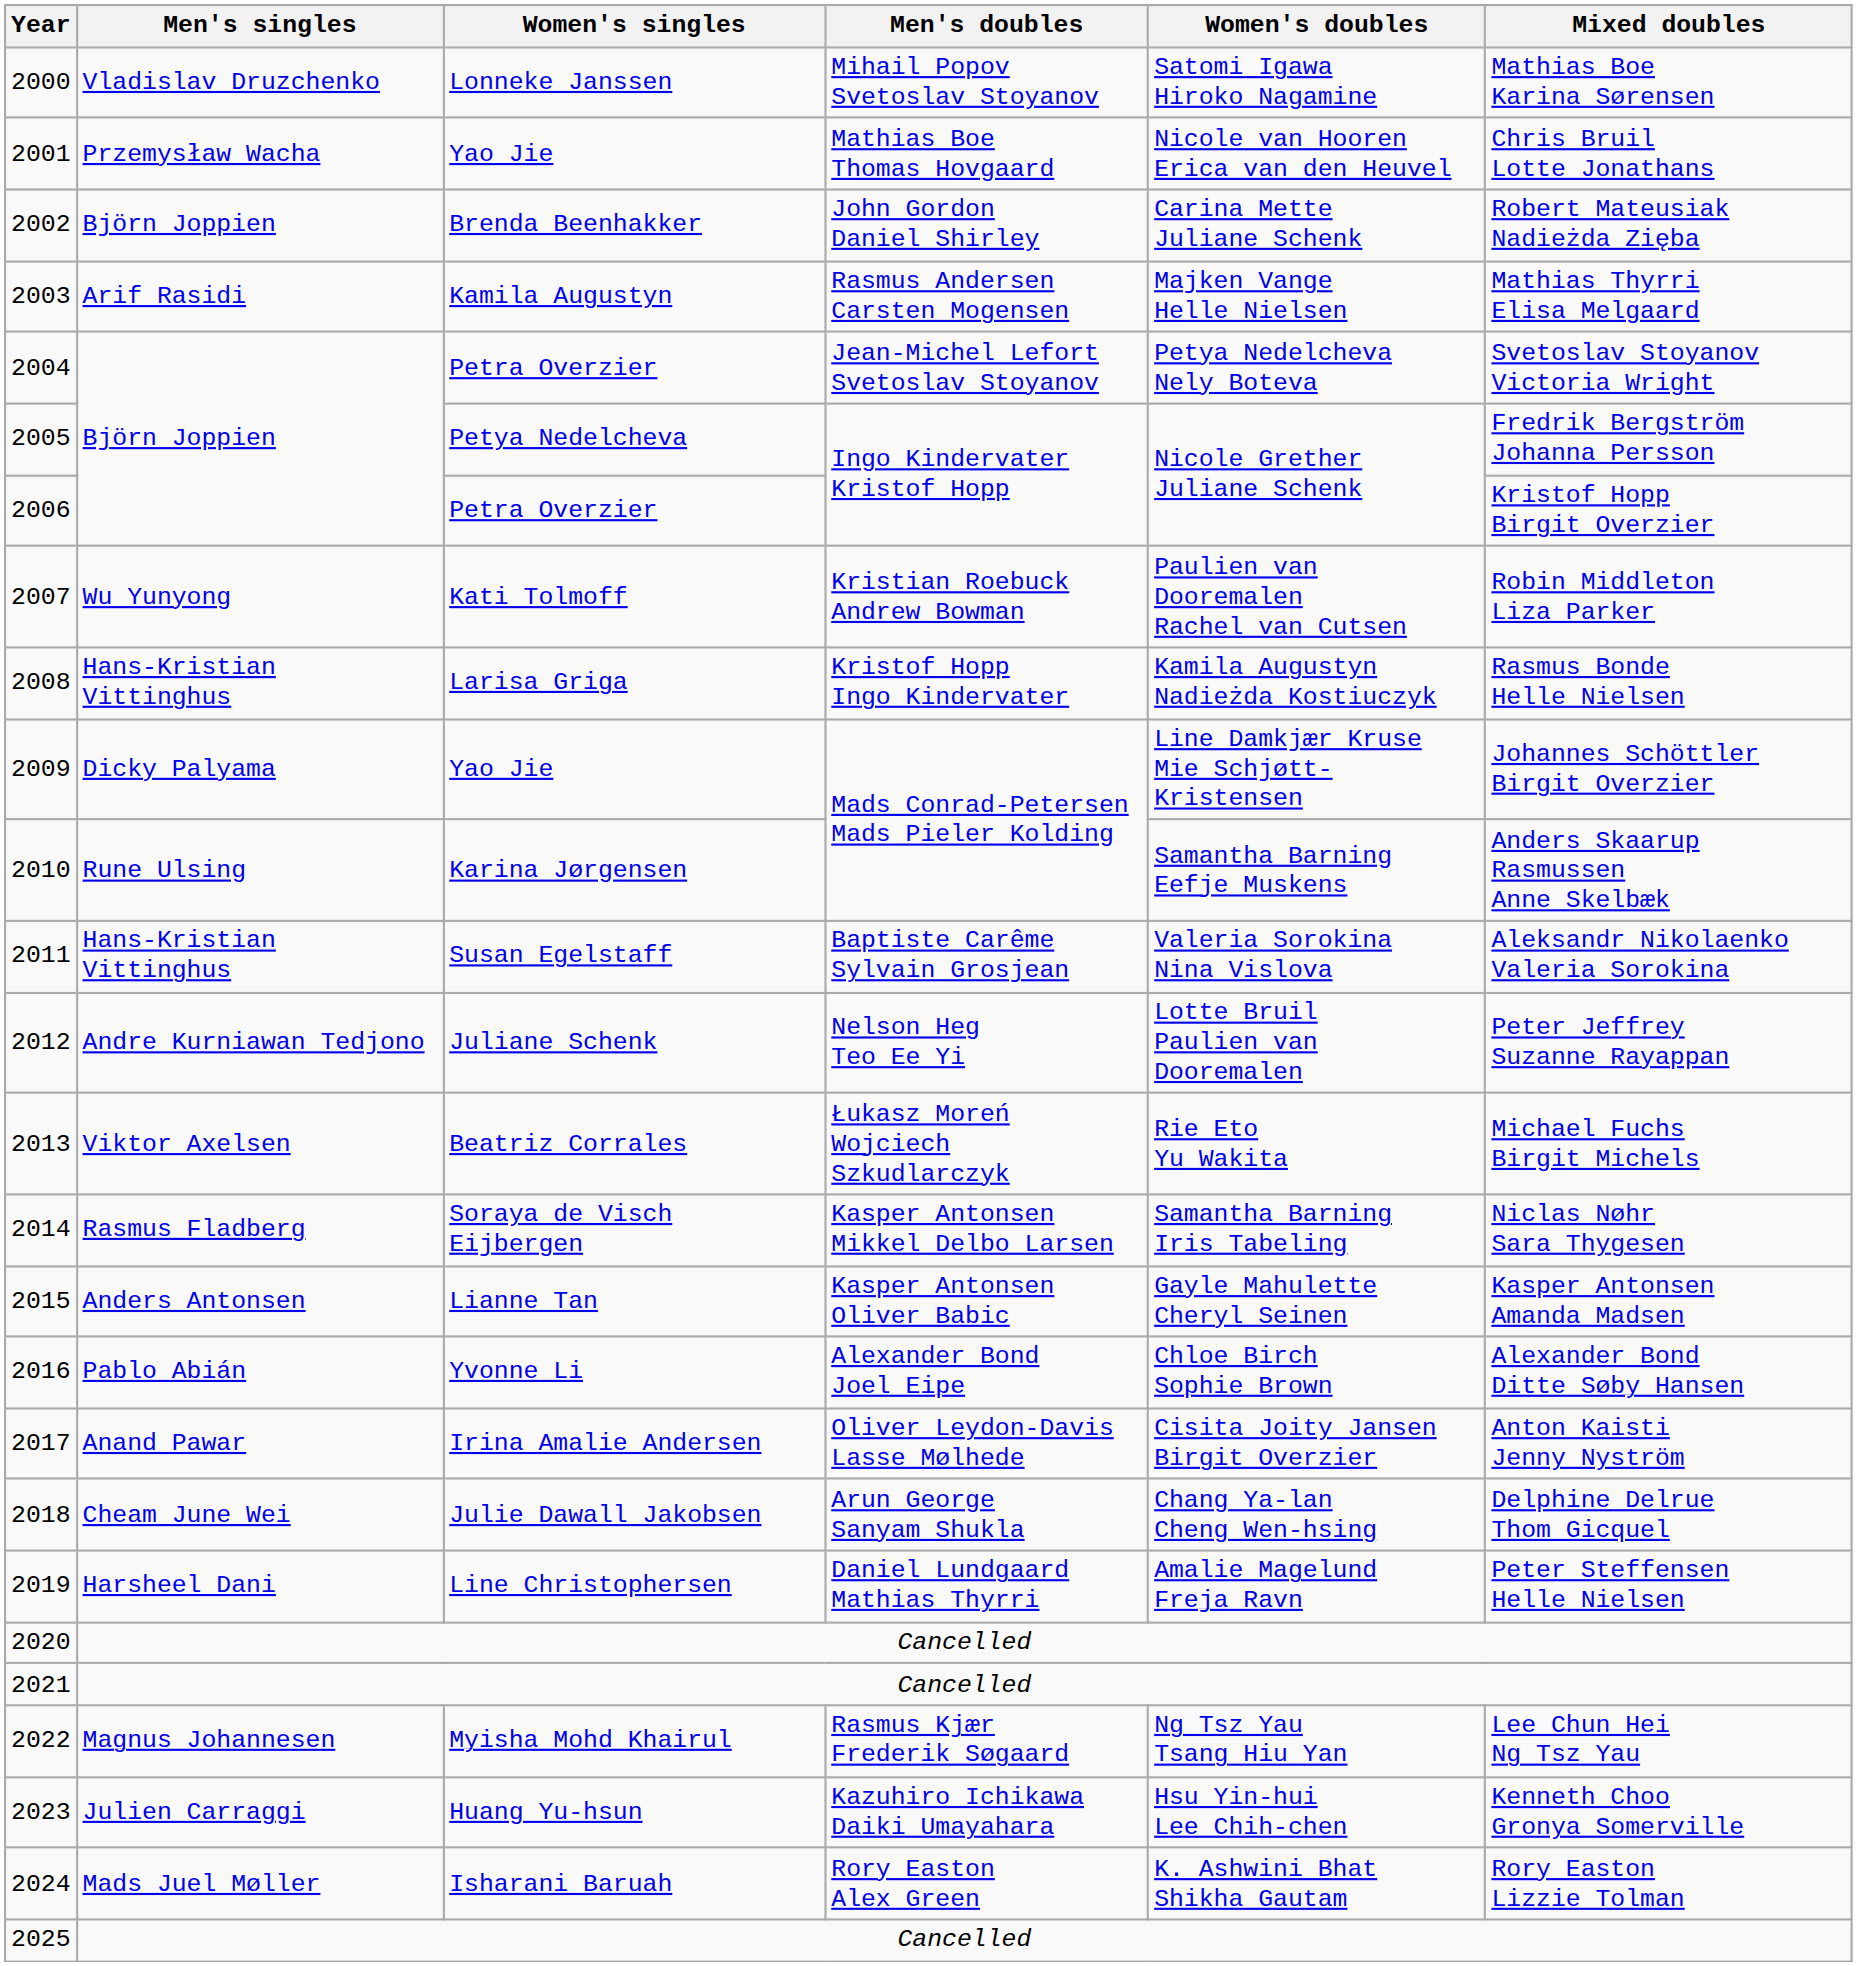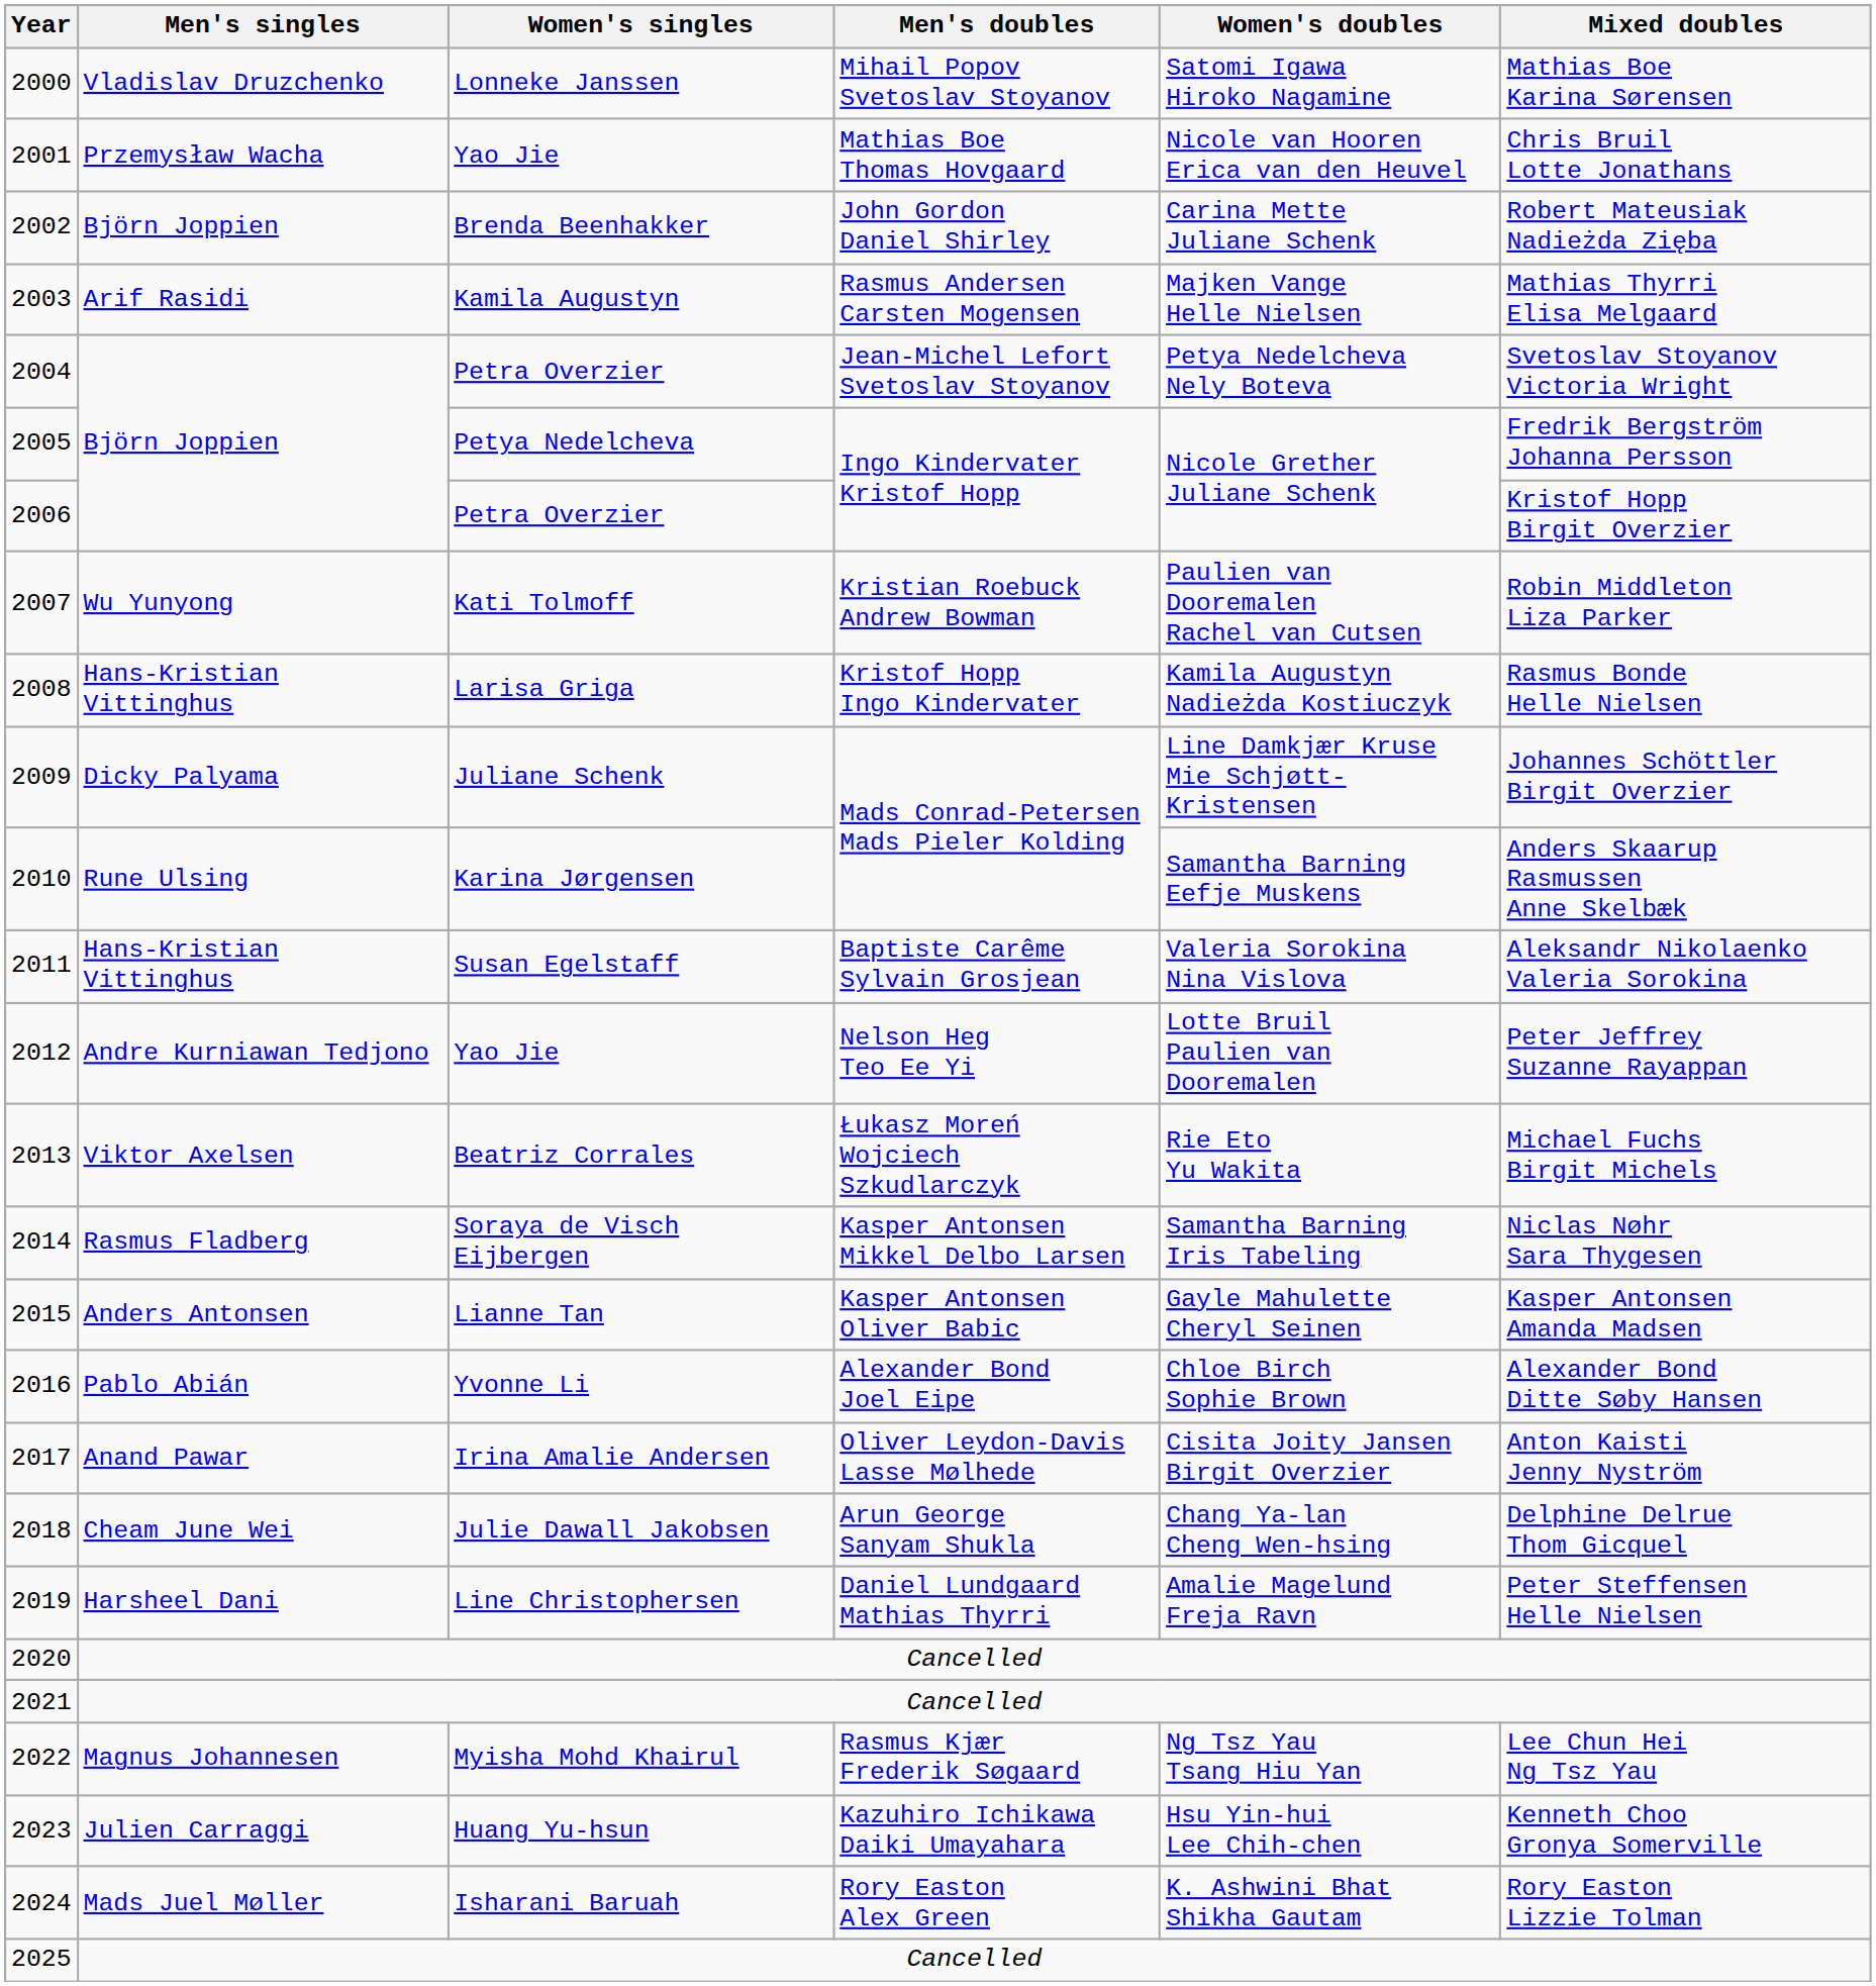2009 | Women's singles: Yao Jie -> Juliane Schenk
2012 | Women's singles: Juliane Schenk -> Yao Jie
